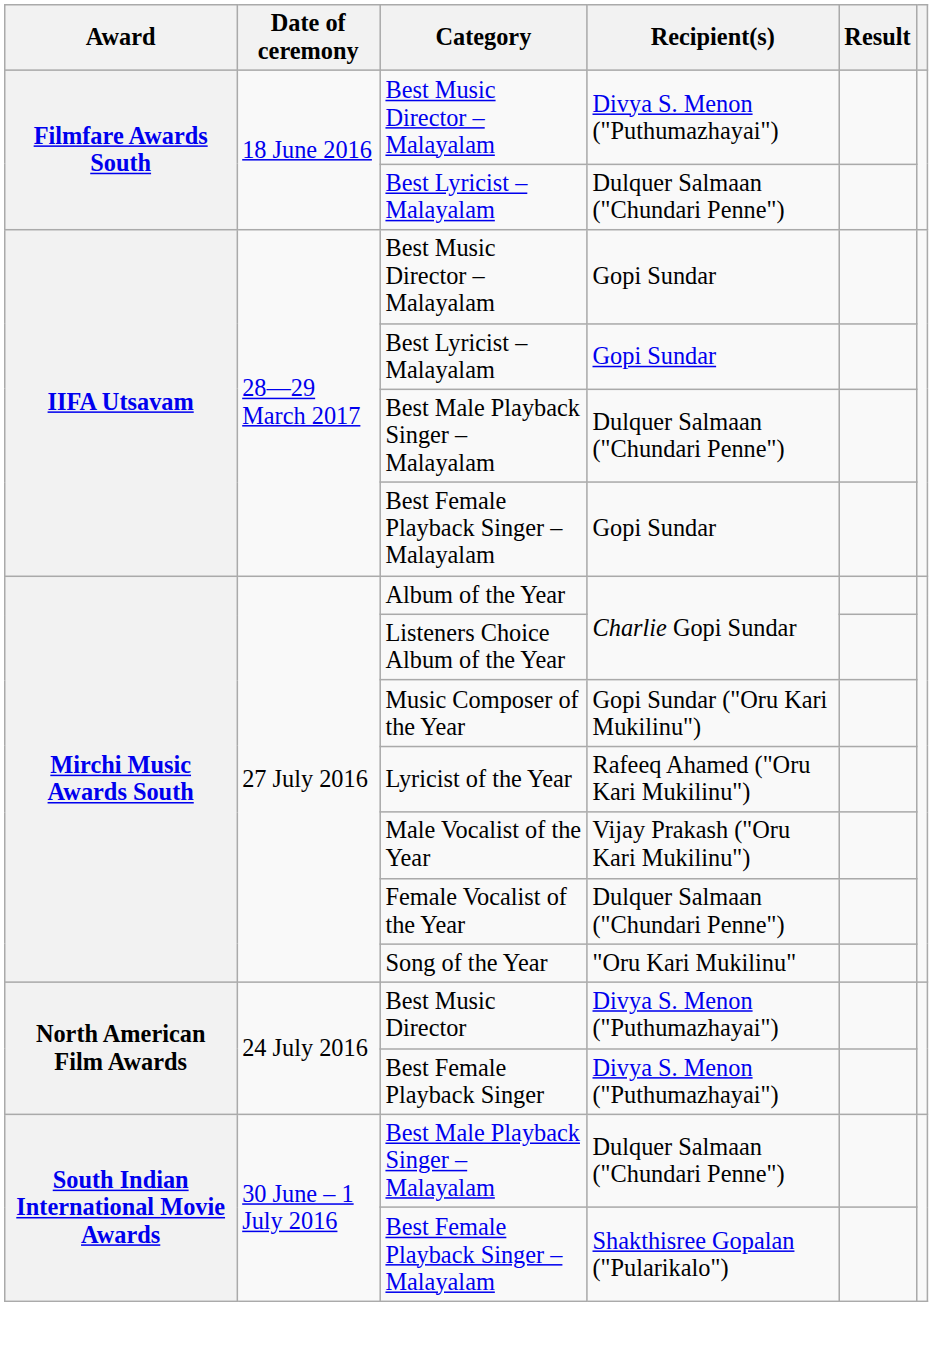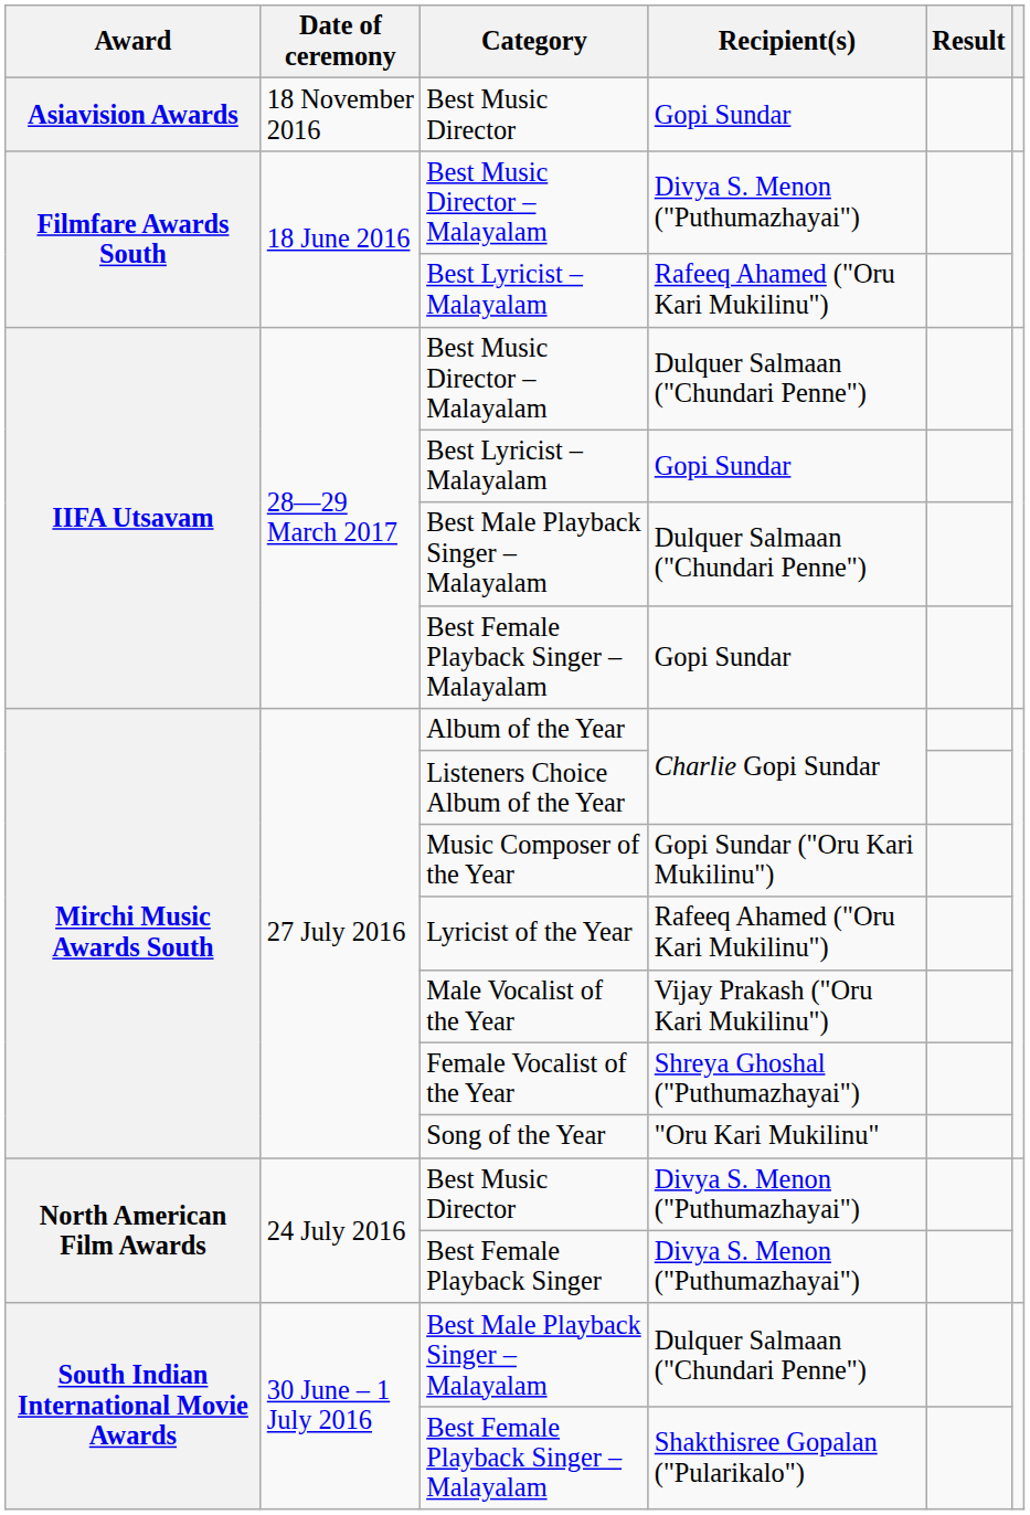+ row: Asiavision Awards | 18 November 2016 | Best Music Director | Gopi Sundar
Filmfare Awards South / Best Lyricist – Malayalam | Recipient(s): Dulquer Salmaan ("Chundari Penne") -> Rafeeq Ahamed ("Oru Kari Mukilinu")
IIFA Utsavam / Best Music Director – Malayalam | Recipient(s): Gopi Sundar -> Dulquer Salmaan ("Chundari Penne")
Female Vocalist of the Year | Recipient(s): Dulquer Salmaan ("Chundari Penne") -> Shreya Ghoshal ("Puthumazhayai")
